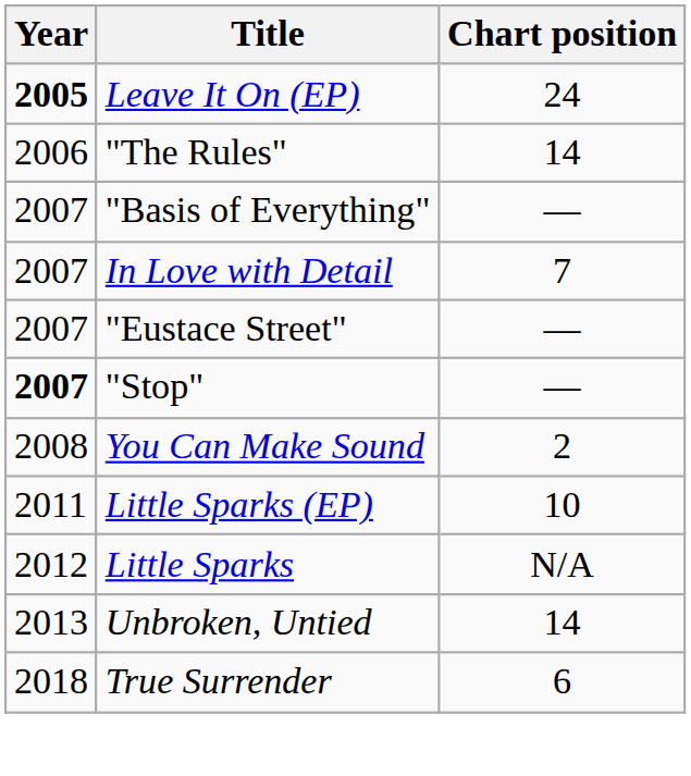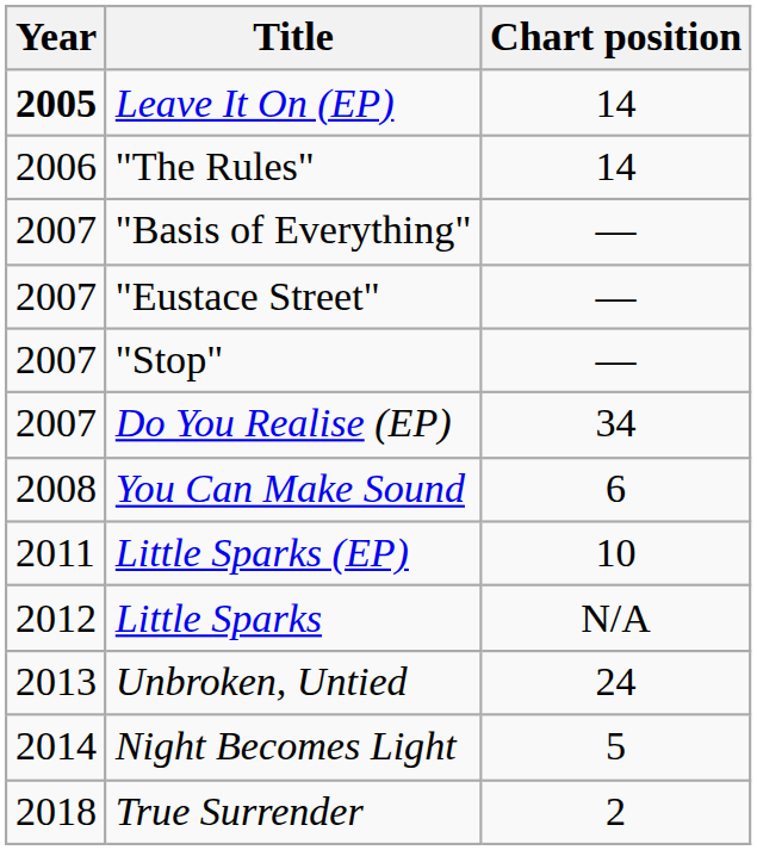Leave It On (EP) | Chart position: 24 -> 14
- row: 2007 | In Love with Detail | 7
"Stop" | Year: bold -> normal
+ row: 2007 | Do You Realise (EP) | 34
You Can Make Sound | Chart position: 2 -> 6
Unbroken, Untied | Chart position: 14 -> 24
+ row: 2014 | Night Becomes Light | 5
True Surrender | Chart position: 6 -> 2
